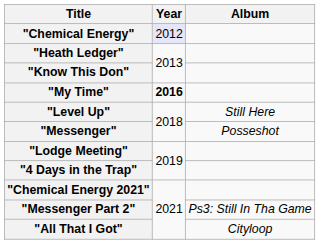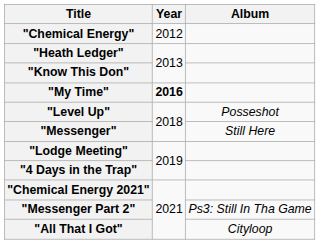"Chemical Energy" | Year: lavender background -> no background
"Level Up" | Album: Still Here -> Posseshot
"Messenger" | Album: Posseshot -> Still Here
